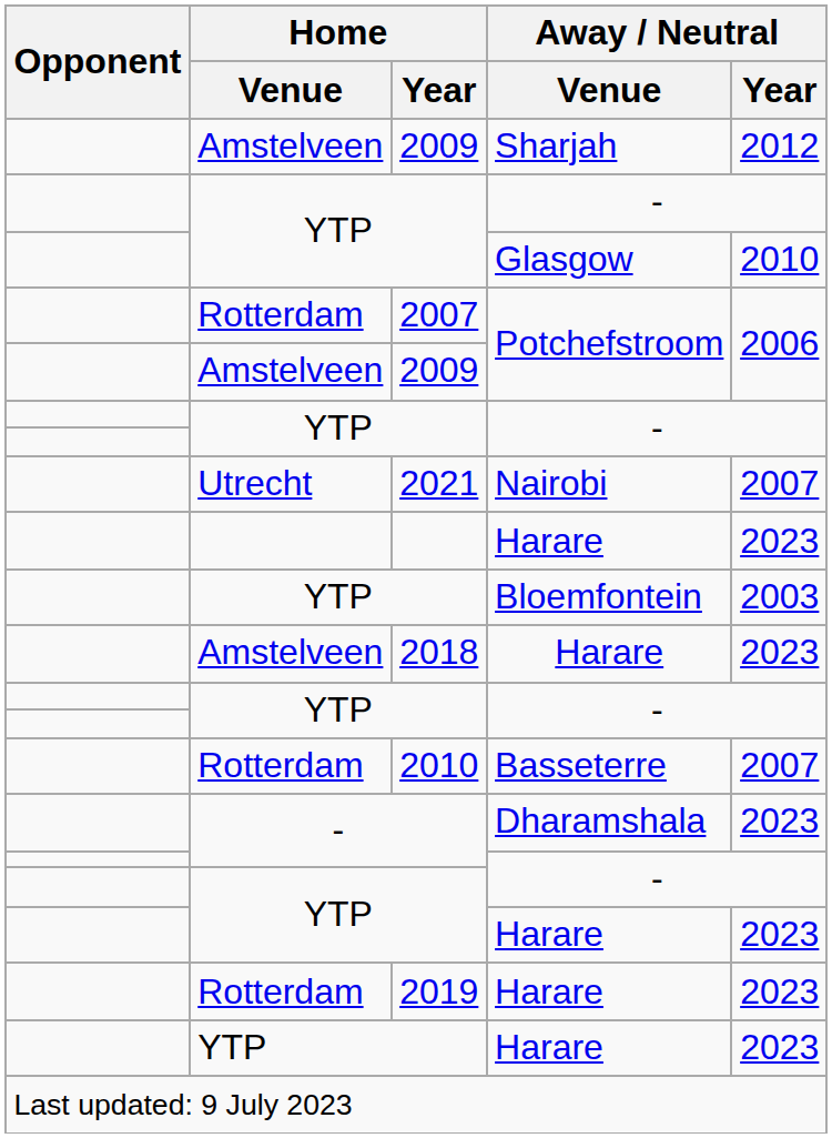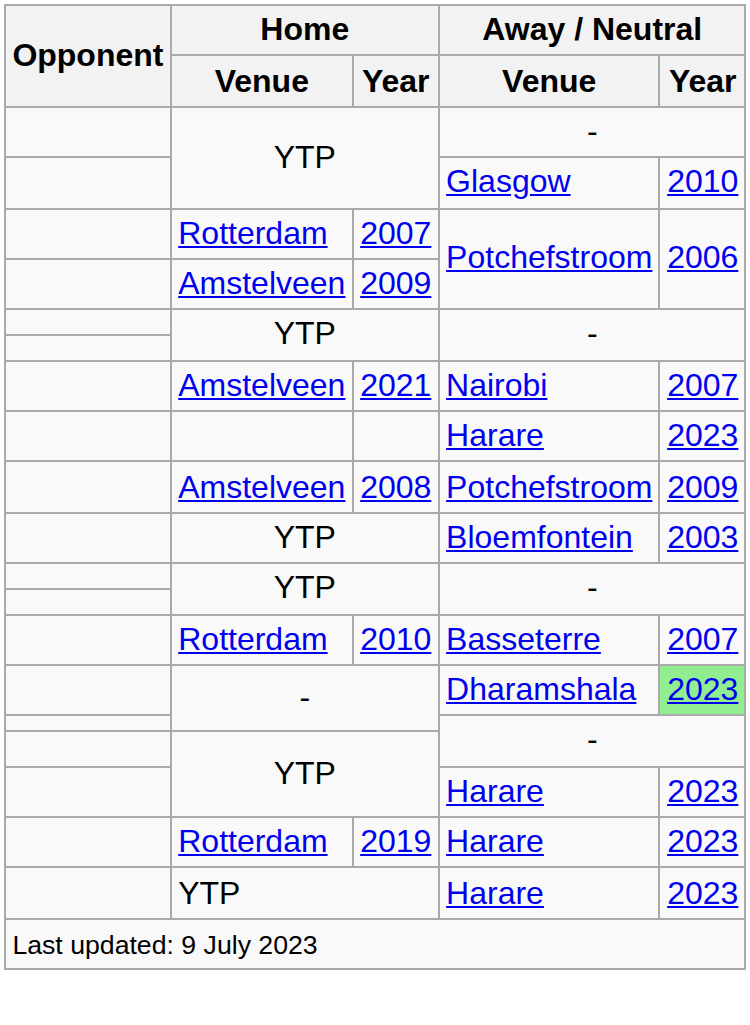- row: Amstelveen | 2009 | Sharjah | 2012
2021 | Home / Venue: Utrecht -> Amstelveen
+ row: Amstelveen | 2008 | Potchefstroom | 2009
- row: Amstelveen | 2018 | Harare | 2023
- / Dharamshala | Away / Neutral / Year: no background -> lightgreen background
